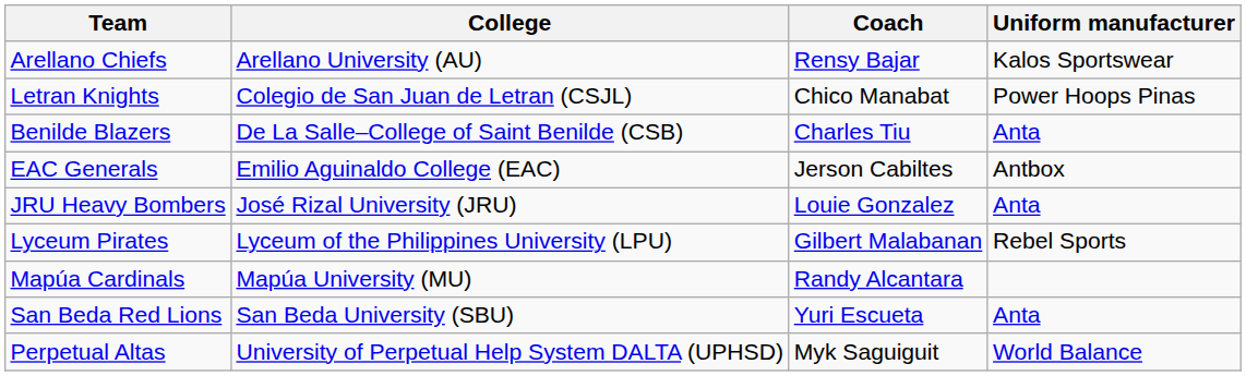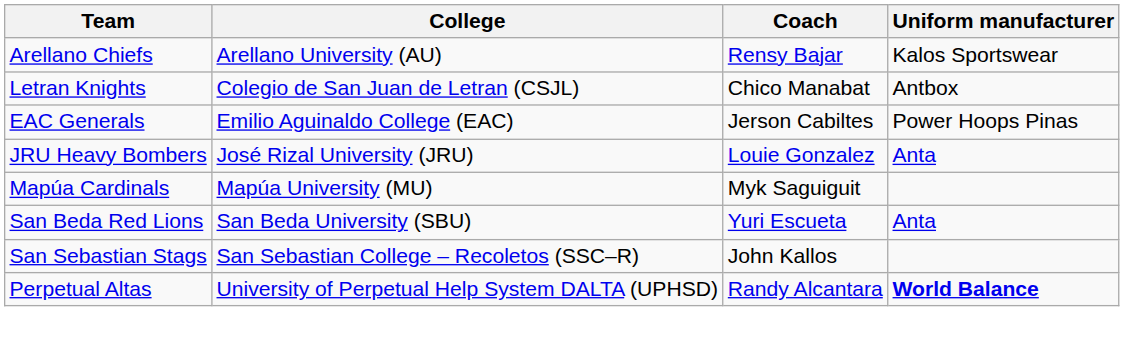Letran Knights | Uniform manufacturer: Power Hoops Pinas -> Antbox
- row: Benilde Blazers | De La Salle–College of Saint Benilde (CSB) | Charles Tiu | Anta
EAC Generals | Uniform manufacturer: Antbox -> Power Hoops Pinas
- row: Lyceum Pirates | Lyceum of the Philippines University (LPU) | Gilbert Malabanan | Rebel Sports
Mapúa Cardinals | Coach: Randy Alcantara -> Myk Saguiguit
+ row: San Sebastian Stags | San Sebastian College – Recoletos (SSC–R) | John Kallos
Perpetual Altas | Coach: Myk Saguiguit -> Randy Alcantara
Perpetual Altas | Uniform manufacturer: normal -> bold
